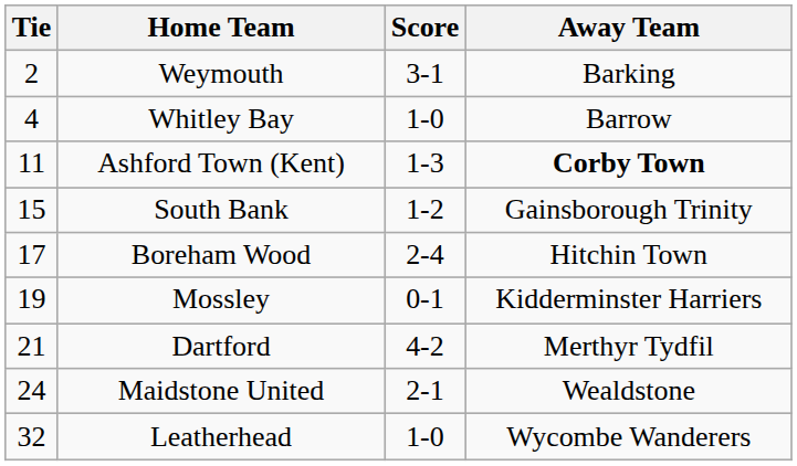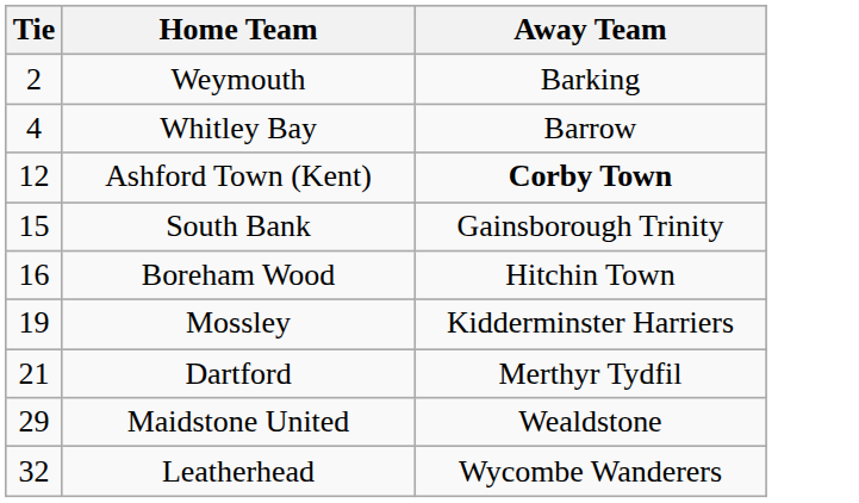- column: Score | 3-1 | 1-0 | 1-3 | 1-2 | 2-4 | 0-1 | 4-2 | 2-1 | 1-0
Ashford Town (Kent) | Tie: 11 -> 12
Boreham Wood | Tie: 17 -> 16
Maidstone United | Tie: 24 -> 29
